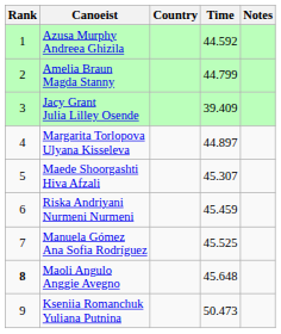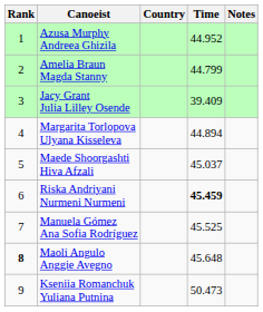Azusa Murphy Andreea Ghizila | Time: 44.592 -> 44.952
Margarita Torlopova Ulyana Kisseleva | Time: 44.897 -> 44.894
Maede Shoorgashti Hiva Afzali | Time: 45.307 -> 45.037
Riska Andriyani Nurmeni Nurmeni | Time: normal -> bold
